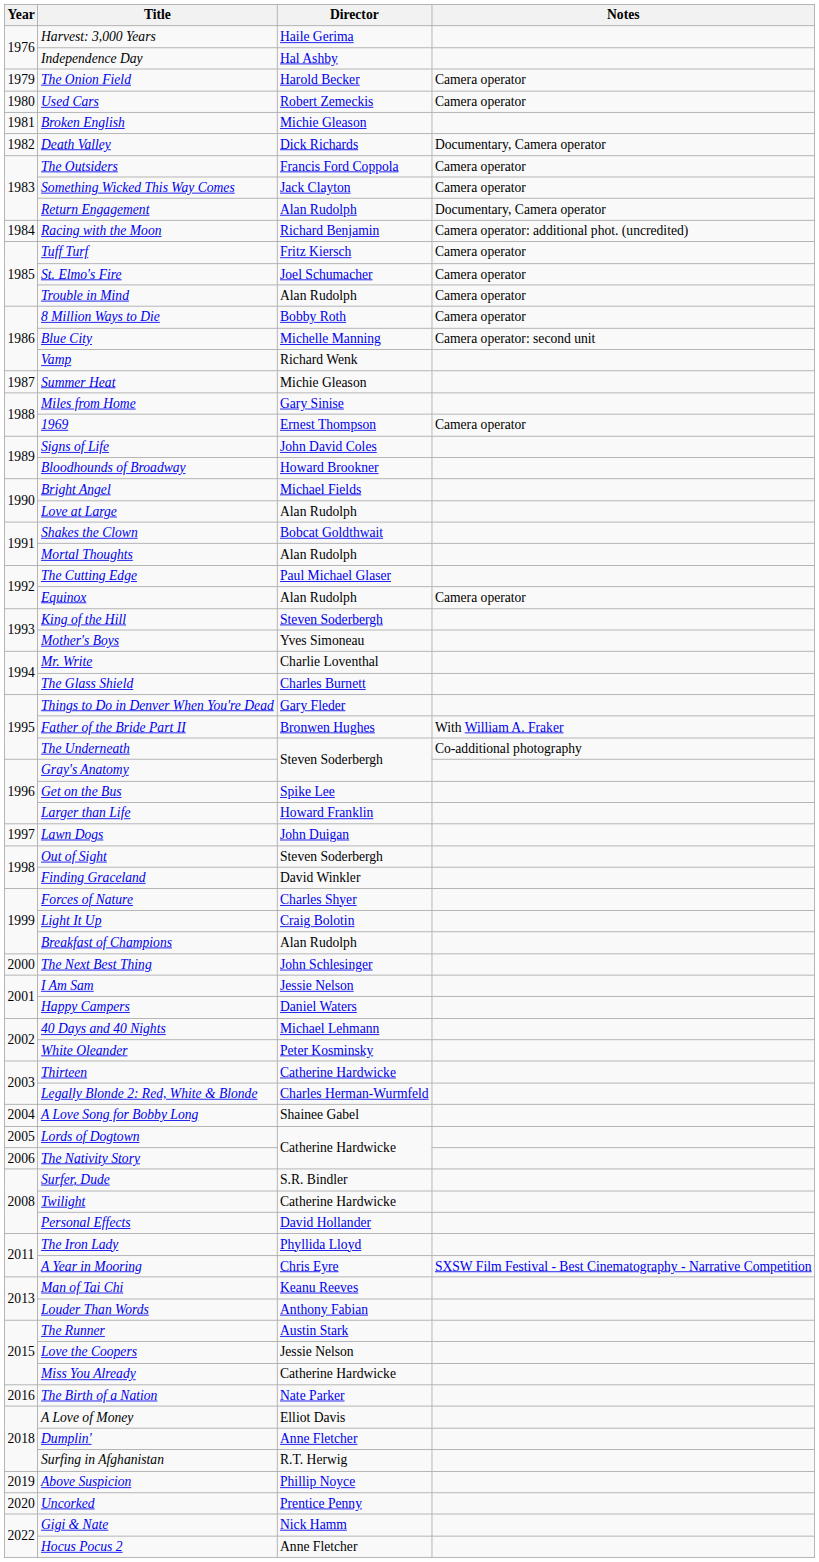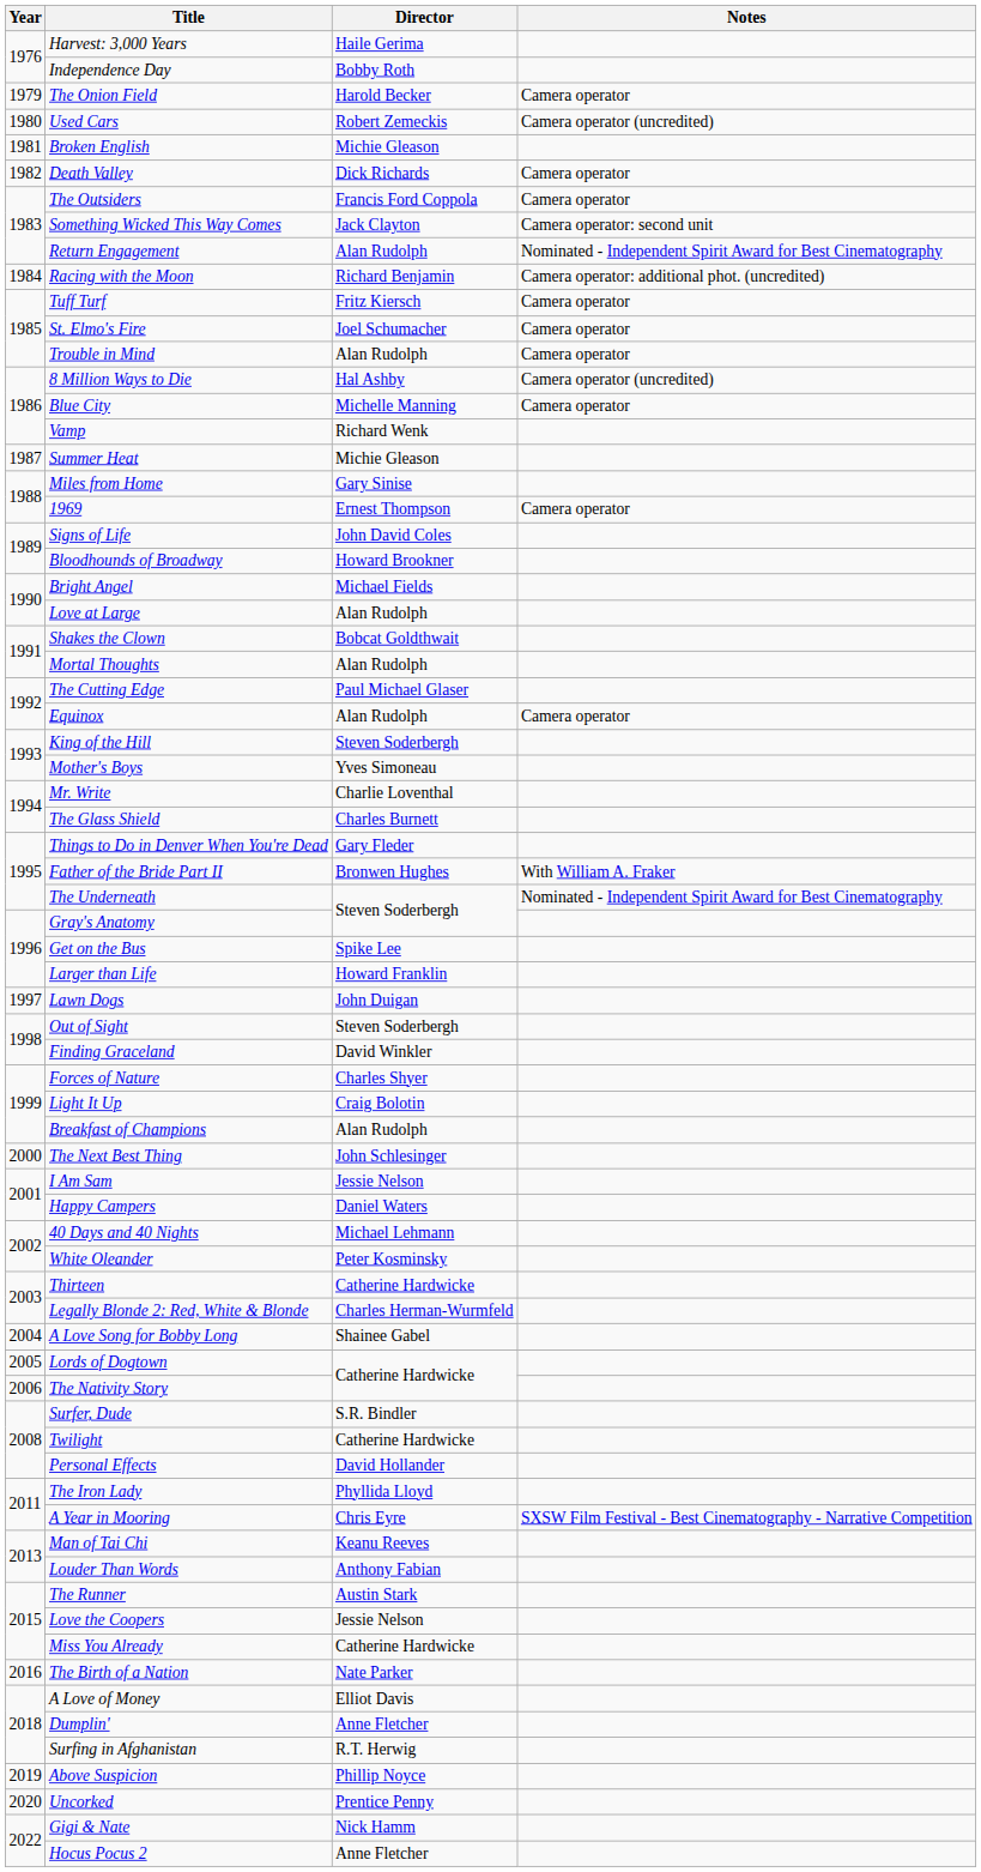Independence Day | Director: Hal Ashby -> Bobby Roth
Used Cars | Notes: Camera operator -> Camera operator (uncredited)
Death Valley | Notes: Documentary, Camera operator -> Camera operator
Something Wicked This Way Comes | Notes: Camera operator -> Camera operator: second unit
Return Engagement | Notes: Documentary, Camera operator -> Nominated - Independent Spirit Award for Best Cinematography
8 Million Ways to Die | Director: Bobby Roth -> Hal Ashby
8 Million Ways to Die | Notes: Camera operator -> Camera operator (uncredited)
Blue City | Notes: Camera operator: second unit -> Camera operator
The Underneath | Notes: Co-additional photography -> Nominated - Independent Spirit Award for Best Cinematography
